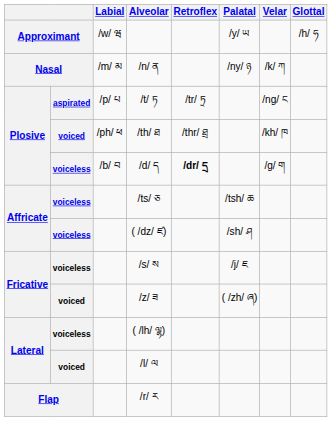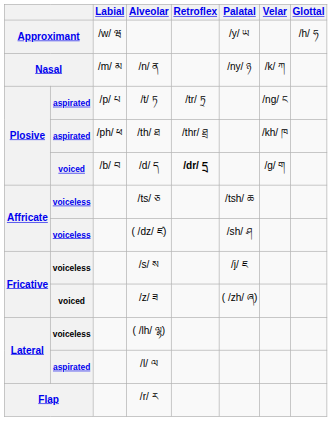/th/ ཐ | column 2: voiced -> aspirated
/d/ ད | column 2: voiceless -> voiced
/l/ ལ | column 2: voiced -> aspirated
